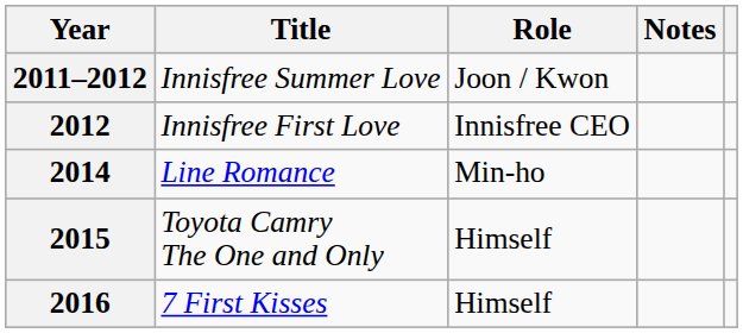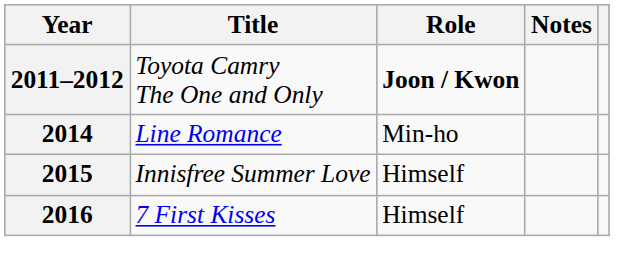2011–2012 | Title: Innisfree Summer Love -> Toyota Camry The One and Only
2011–2012 | Role: normal -> bold
- row: 2012 | Innisfree First Love | Innisfree CEO
2015 | Title: Toyota Camry The One and Only -> Innisfree Summer Love
